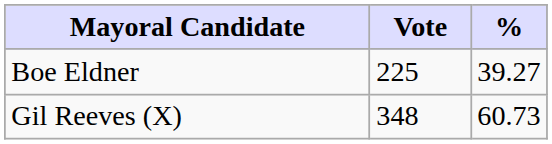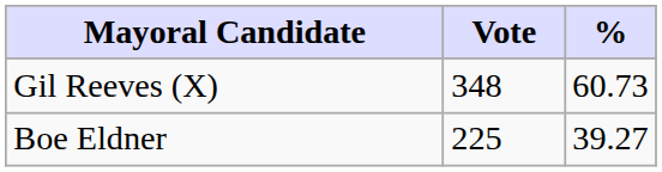rows swapped: Gil Reeves (X) <-> Boe Eldner
